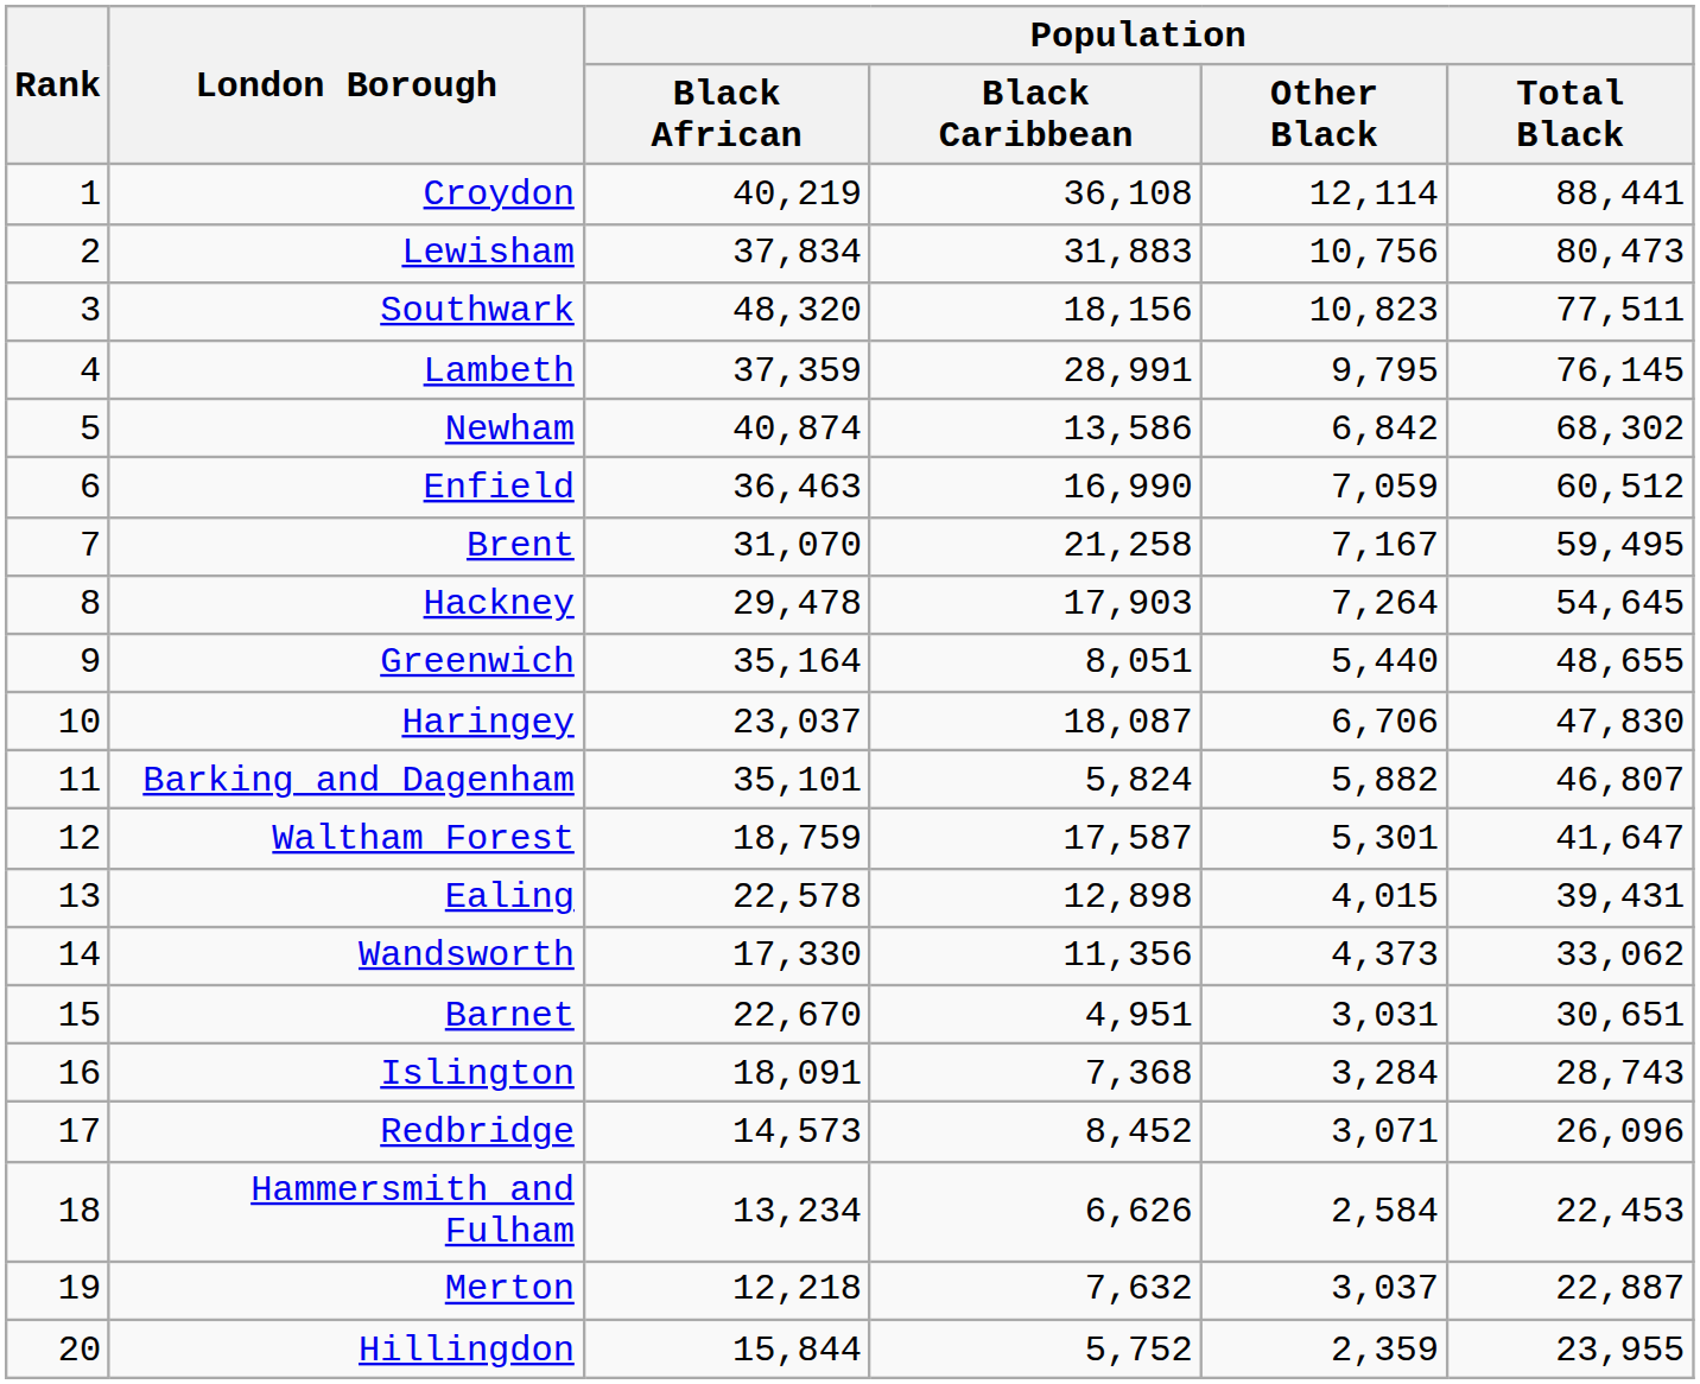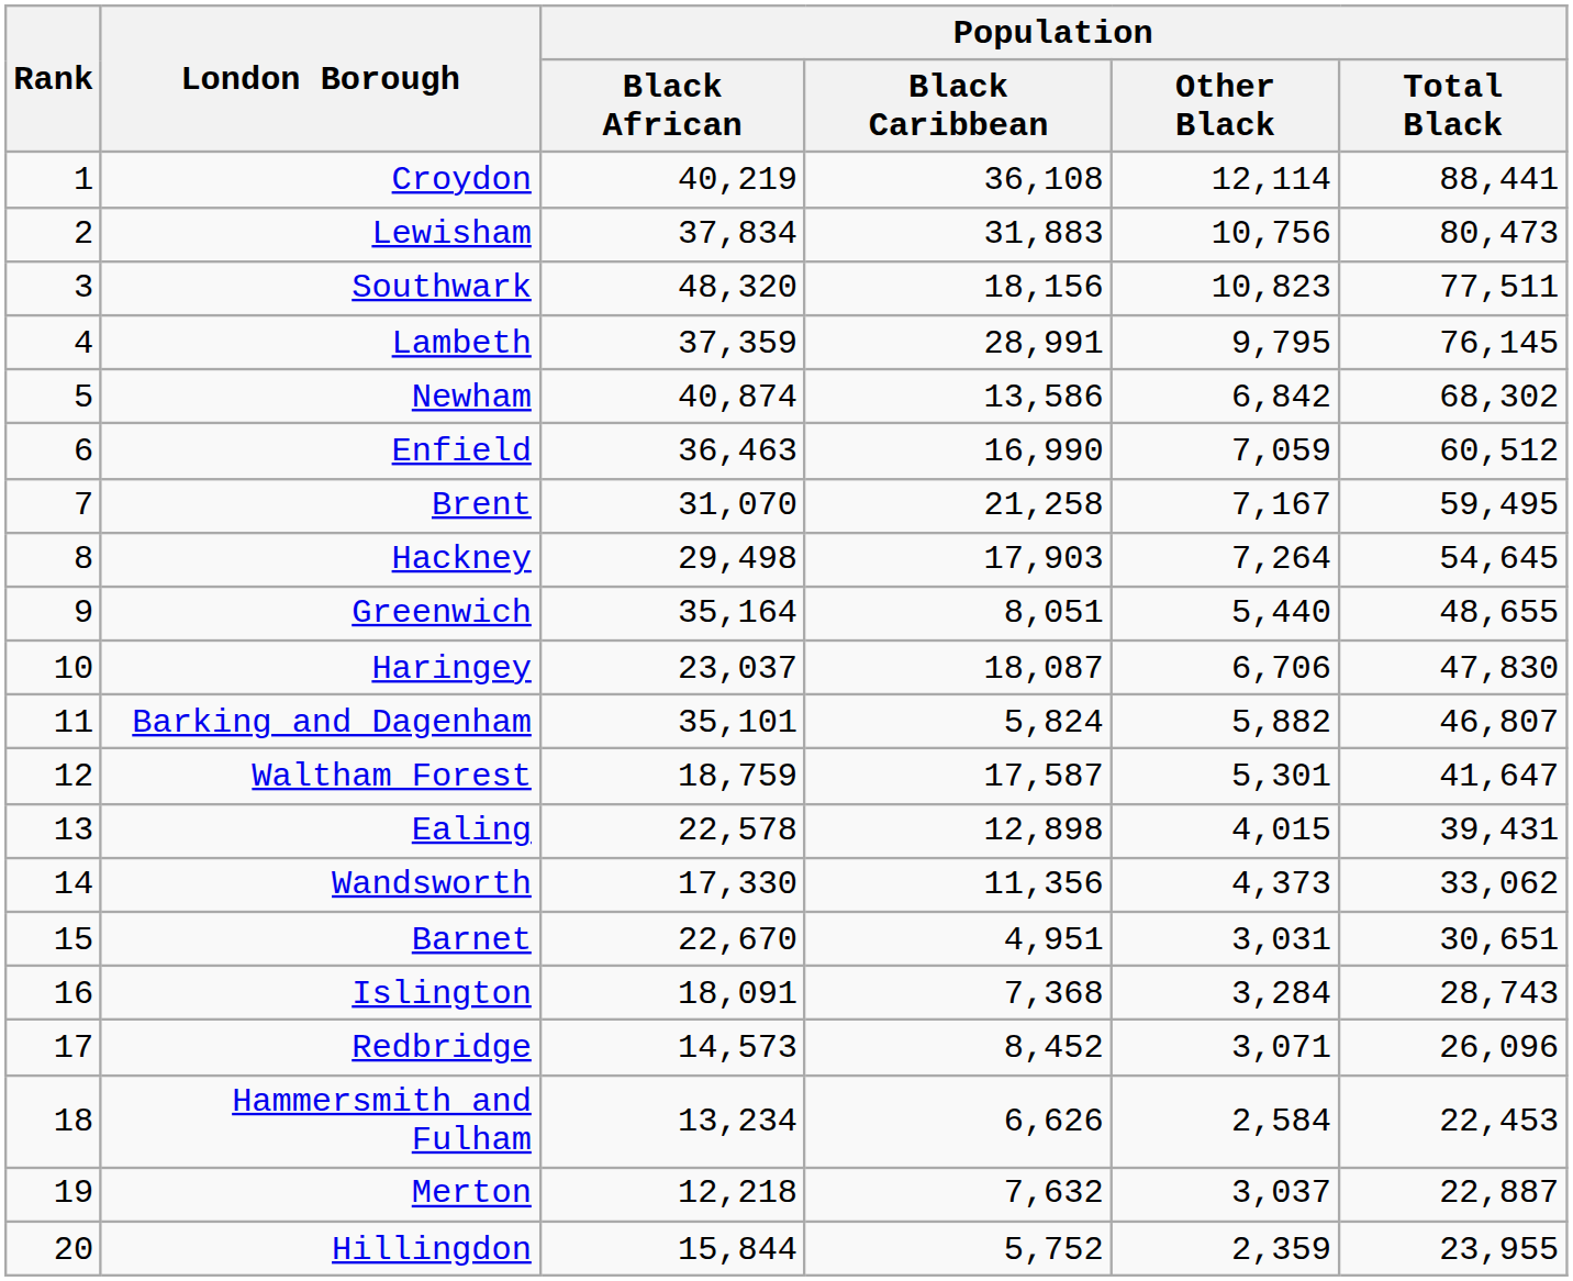Hackney | Population / Black African: 29,478 -> 29,498
